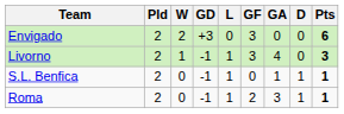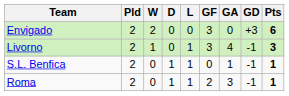columns swapped: D <-> GD
